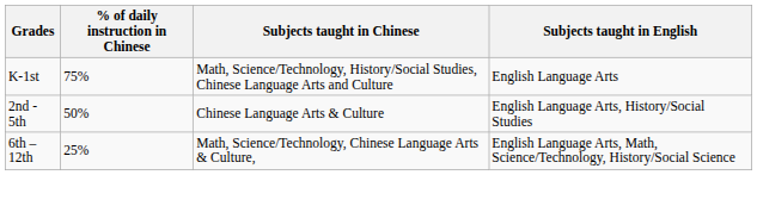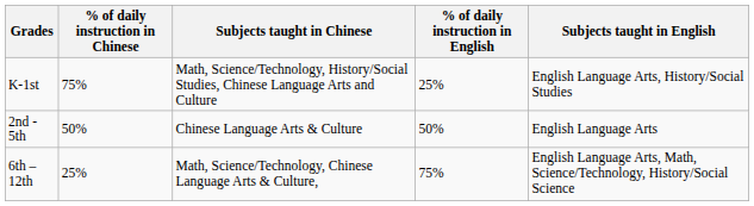+ column: % of daily instruction in English | 25% | 50% | 75%
K-1st | Subjects taught in English: English Language Arts -> English Language Arts, History/Social Studies
2nd - 5th | Subjects taught in English: English Language Arts, History/Social Studies -> English Language Arts
